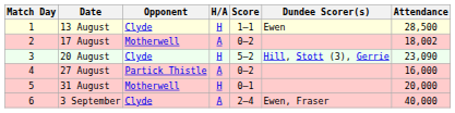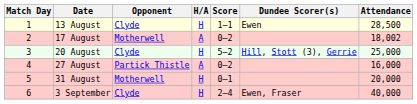20 August | Attendance: 23,090 -> 25,000
3 September | H/A: A -> H
